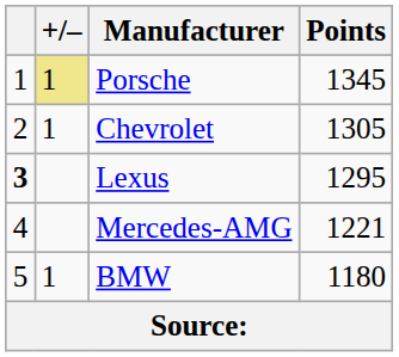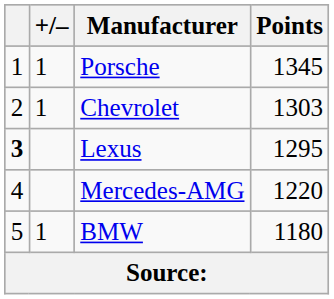Porsche | +/–: khaki background -> no background
Chevrolet | Points: 1305 -> 1303
Mercedes-AMG | Points: 1221 -> 1220
